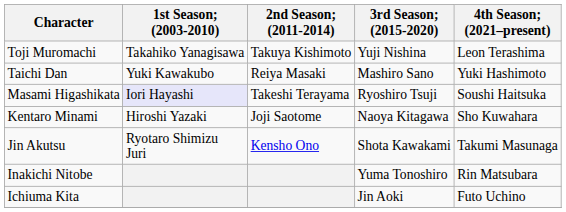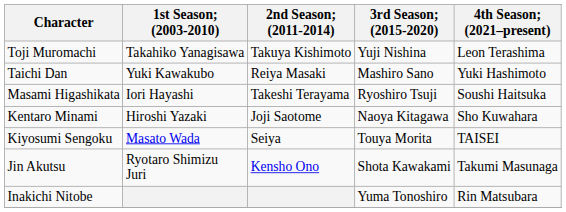Masami Higashikata | 1st Season; (2003-2010): lavender background -> no background
+ row: Kiyosumi Sengoku | Masato Wada | Seiya | Touya Morita | TAISEI
- row: Ichiuma Kita | Jin Aoki | Futo Uchino
